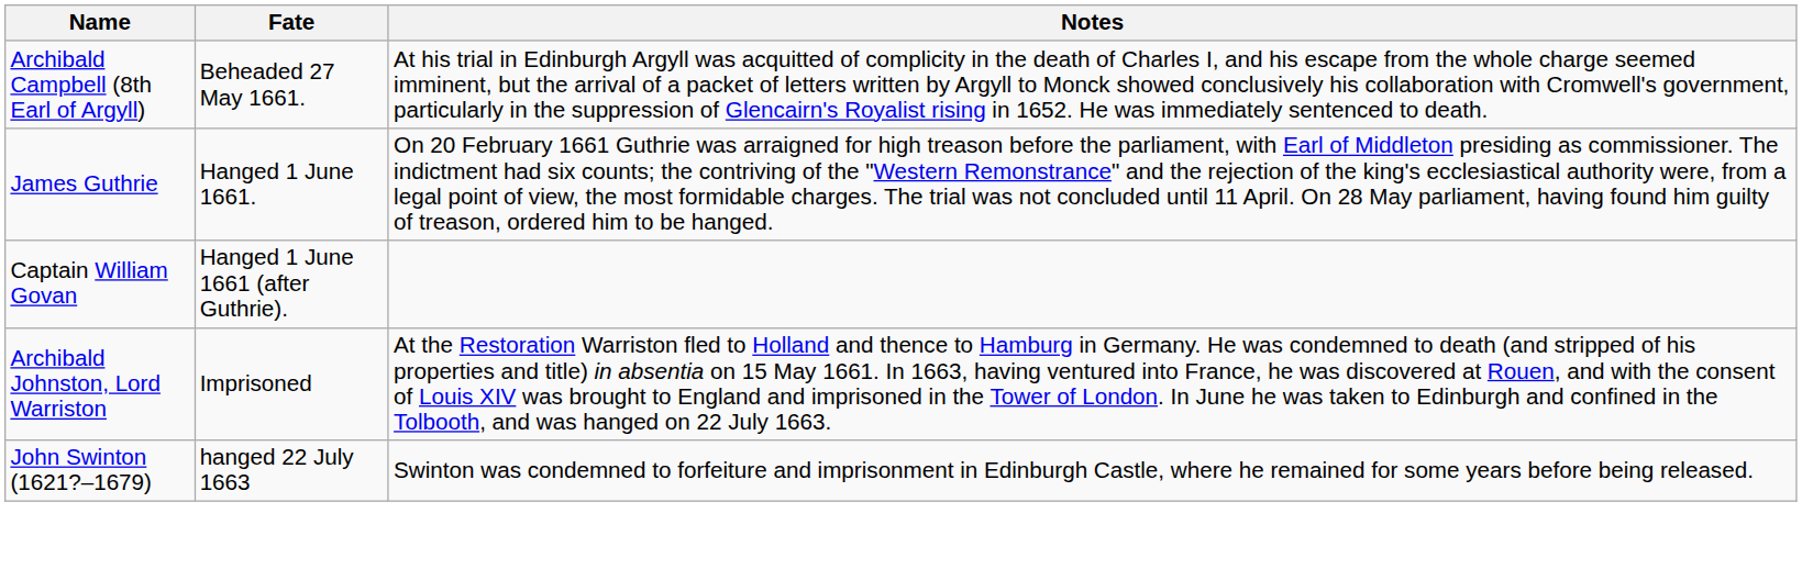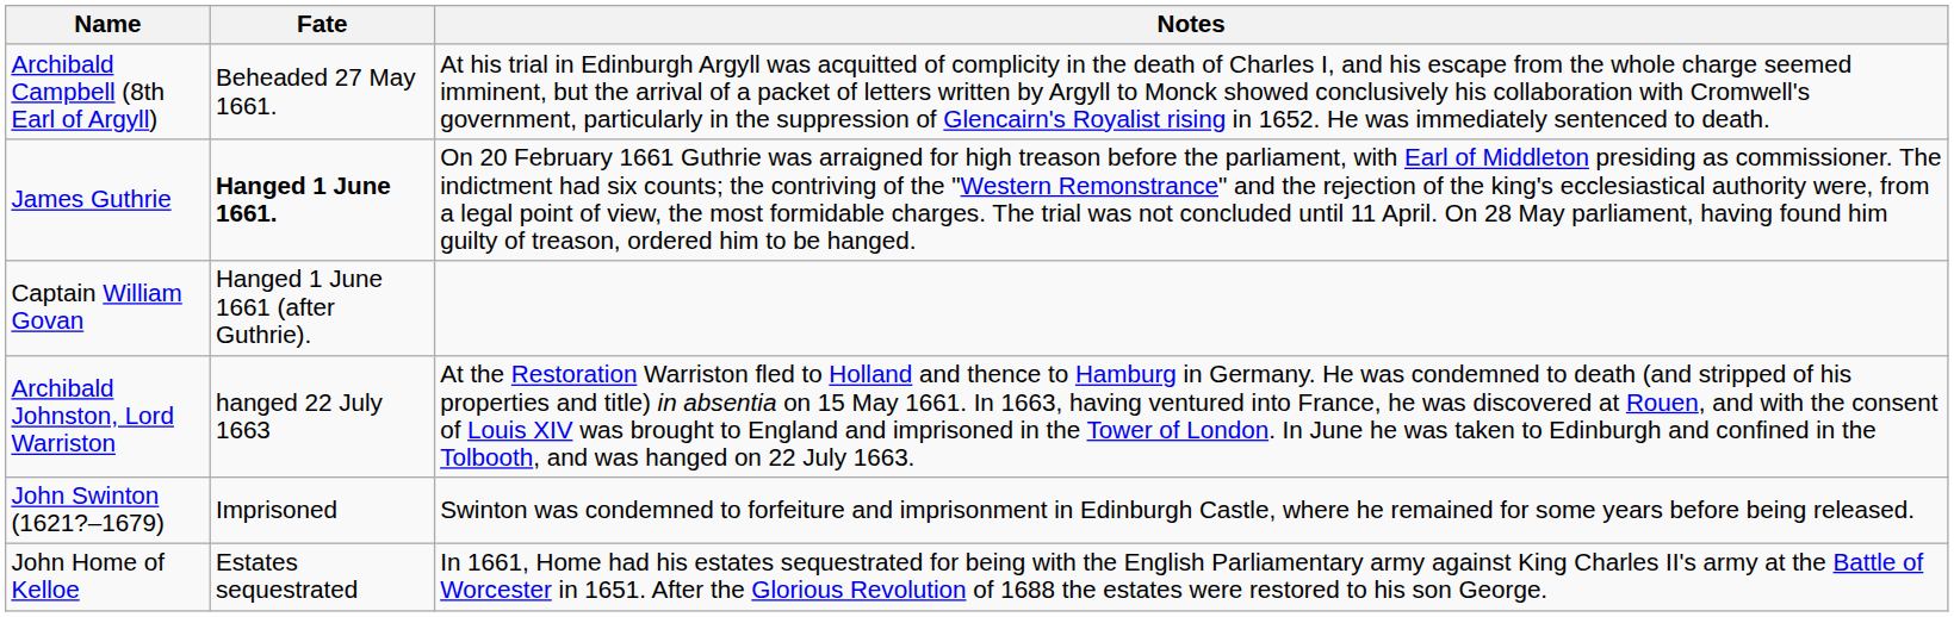James Guthrie | Fate: normal -> bold
Archibald Johnston, Lord Warriston | Fate: Imprisoned -> hanged 22 July 1663
John Swinton (1621?–1679) | Fate: hanged 22 July 1663 -> Imprisoned
+ row: John Home of Kelloe | Estates sequestrated | In 1661, Home had his estates sequestrated for being with the English Parliamentary army against King Charles II's army at the Battle of Worcester in 1651. After the Glorious Revolution of 1688 the estates were restored to his son George.
